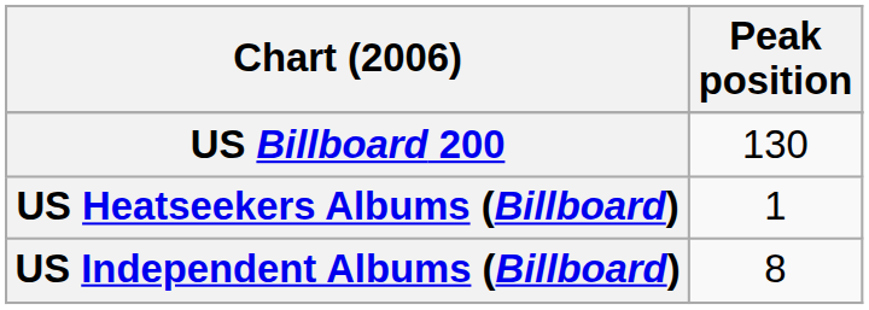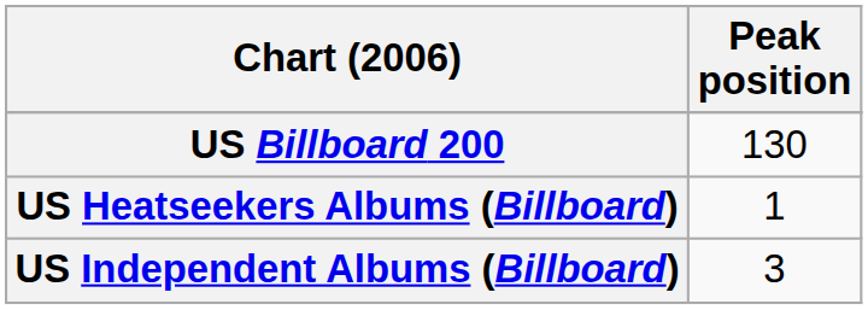US Independent Albums (Billboard) | Peak position: 8 -> 3
